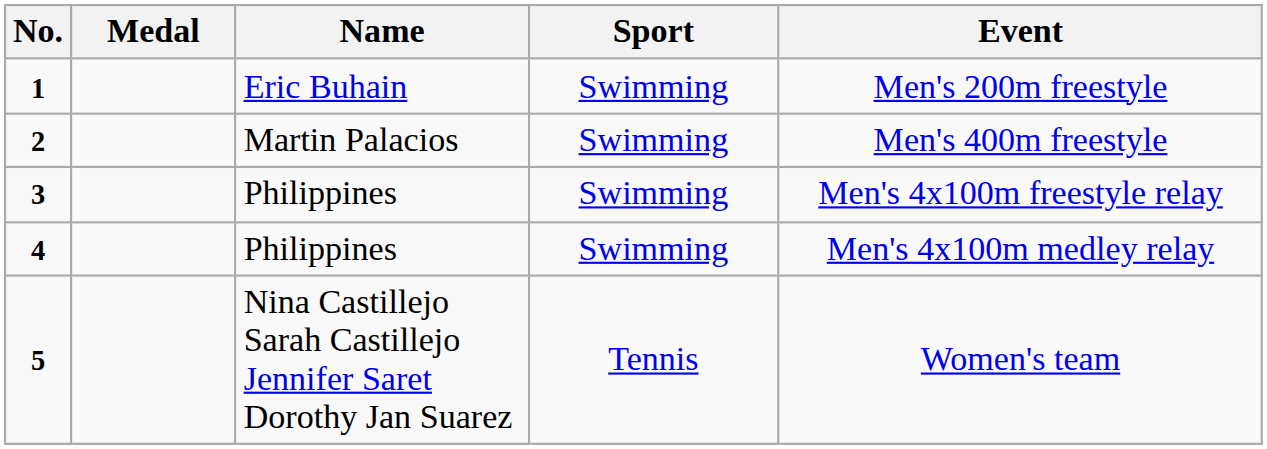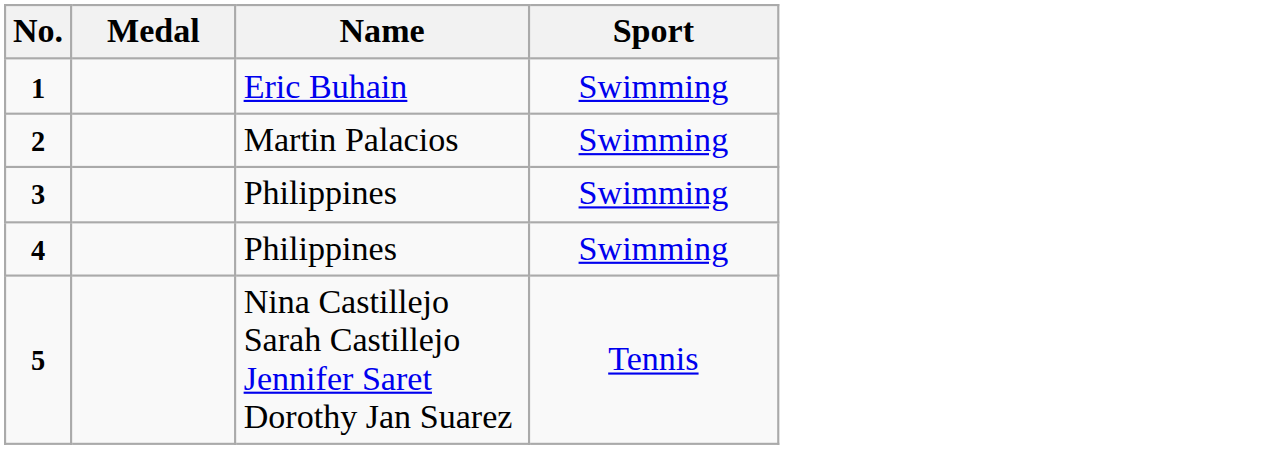- column: Event | Men's 200m freestyle | Men's 400m freestyle | Men's 4x100m freestyle relay | Men's 4x100m medley relay | Women's team
